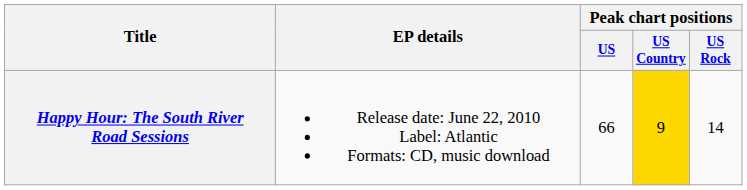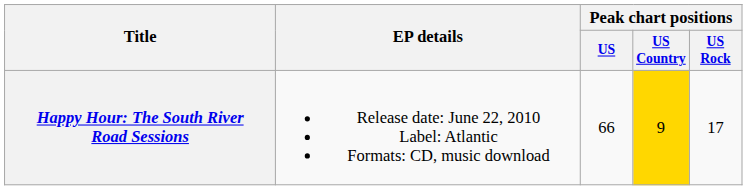Happy Hour: The South River Road Sessions | Peak chart positions / US Rock: 14 -> 17
